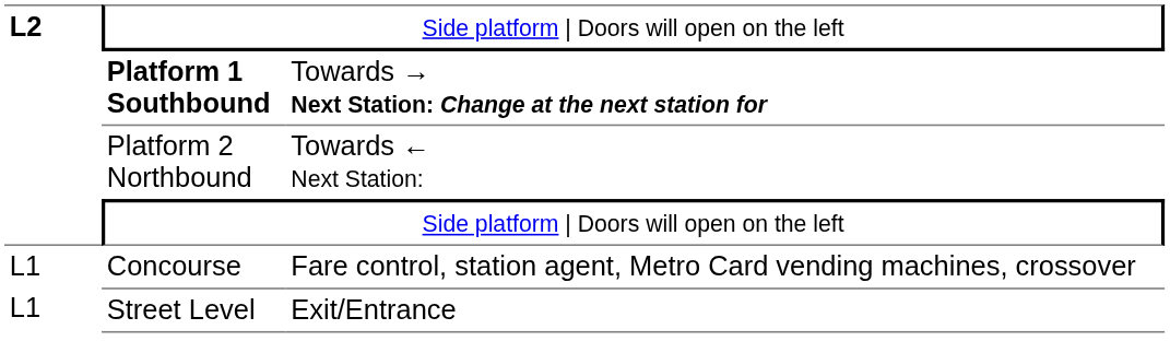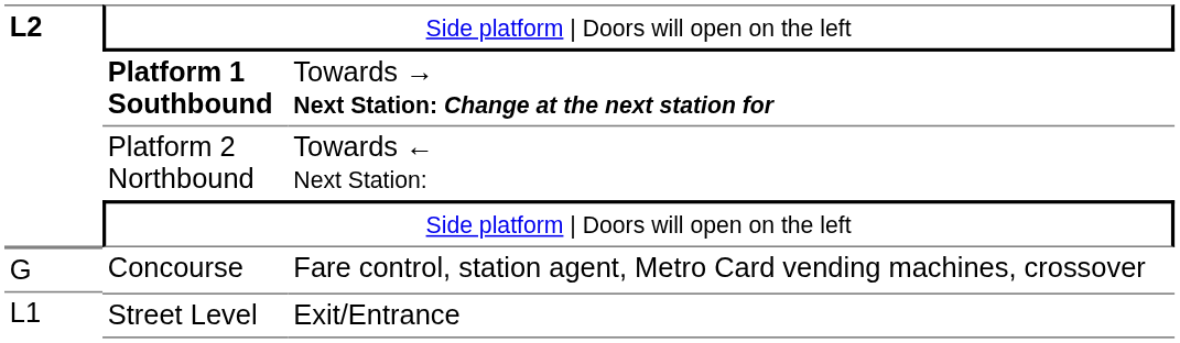Concourse | column 1: L1 -> G
